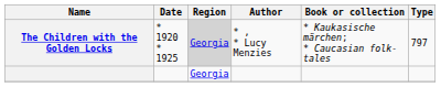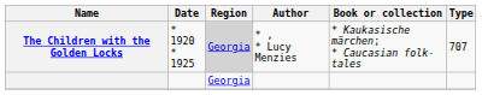The Children with the Golden Locks | Type: 797 -> 707
